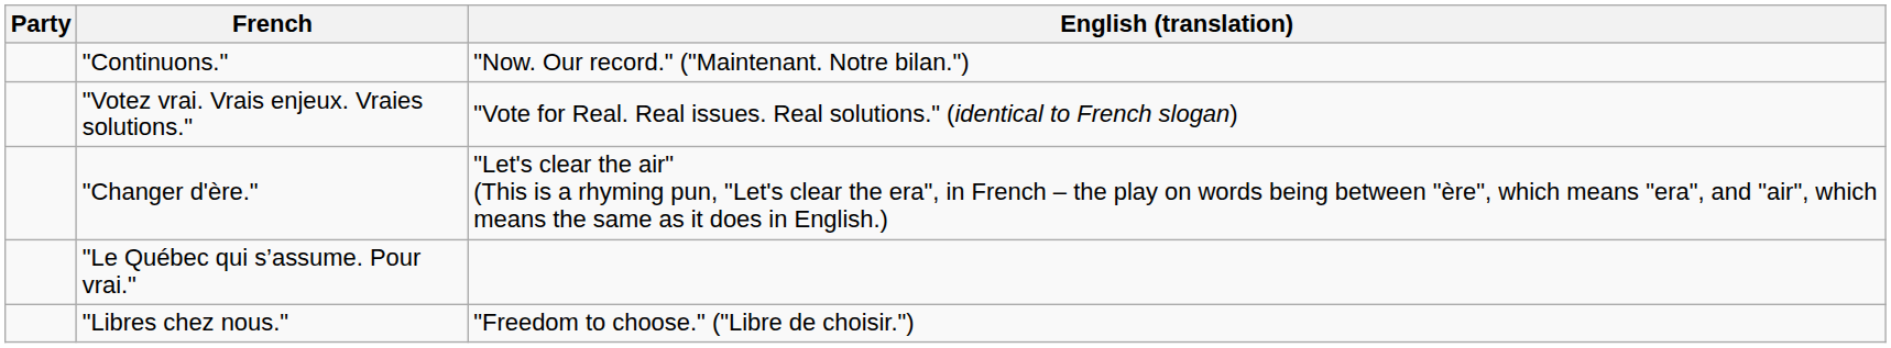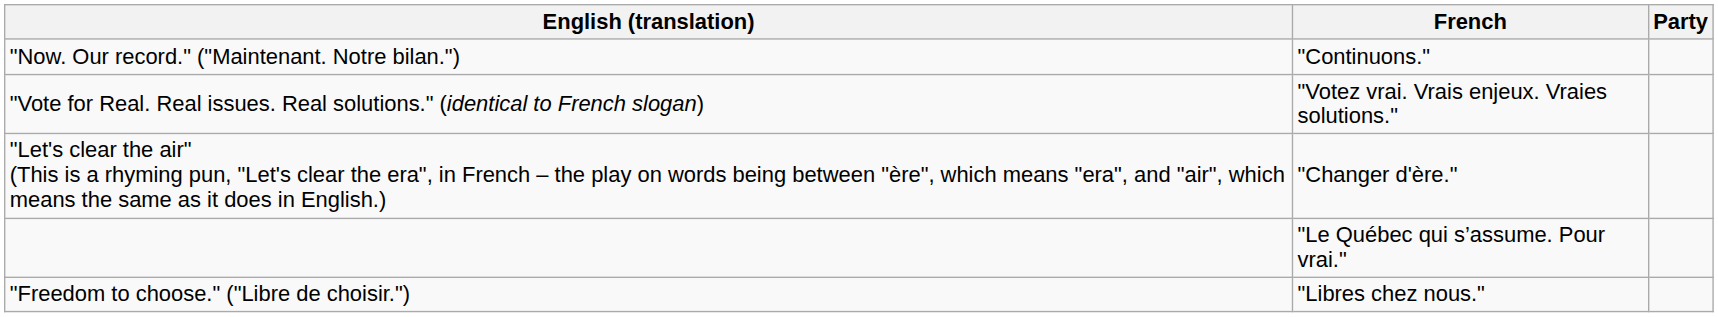columns swapped: Party <-> English (translation)
